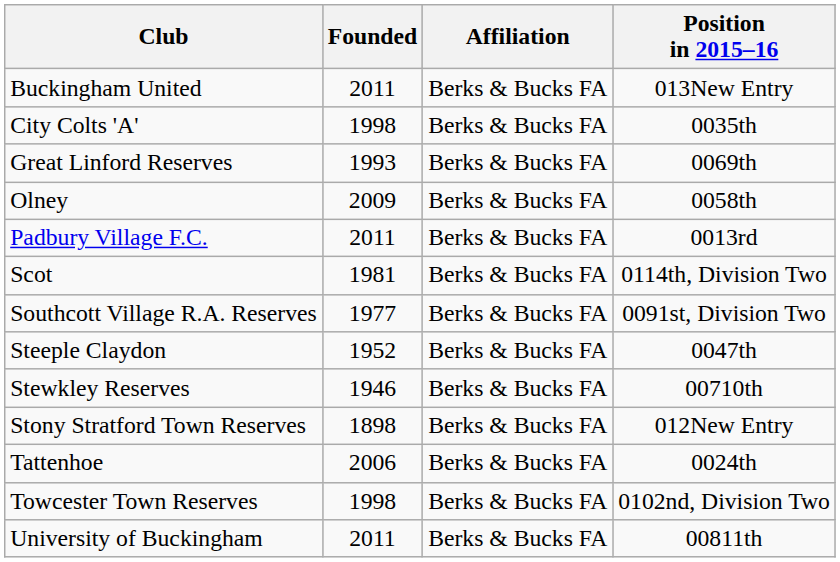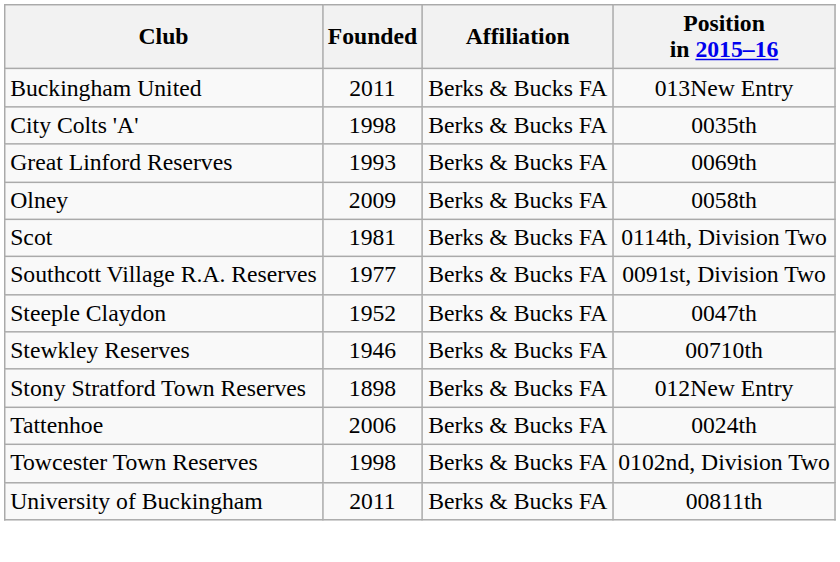- row: Padbury Village F.C. | 2011 | Berks & Bucks FA | 0013rd
